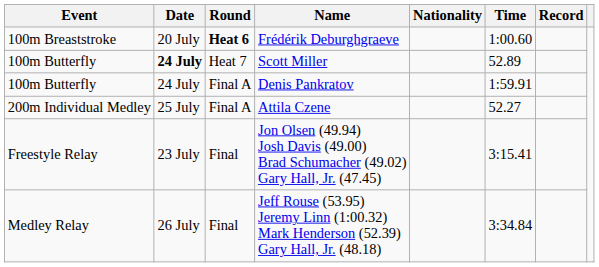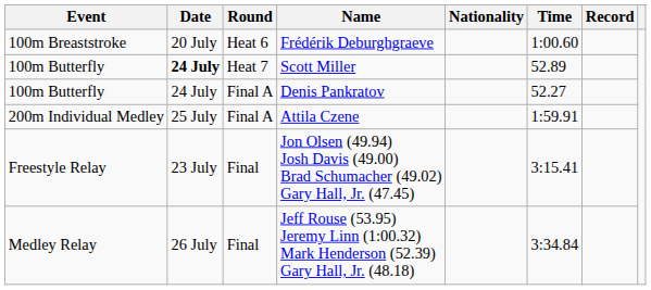Frédérik Deburghgraeve | Round: bold -> normal
Denis Pankratov | Time: 1:59.91 -> 52.27
Attila Czene | Time: 52.27 -> 1:59.91
